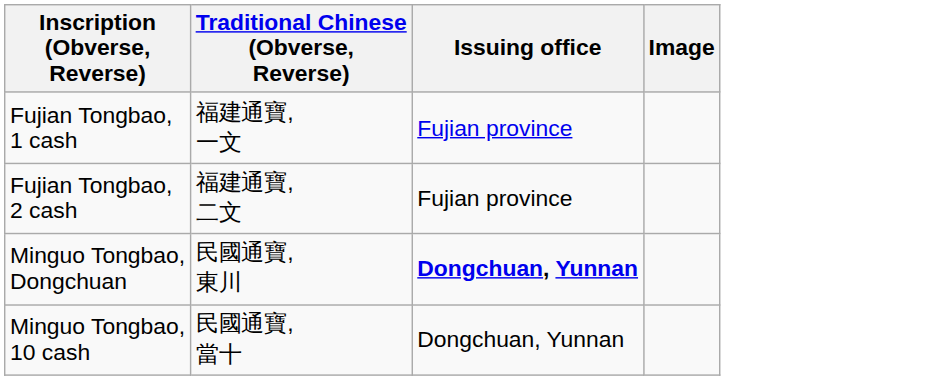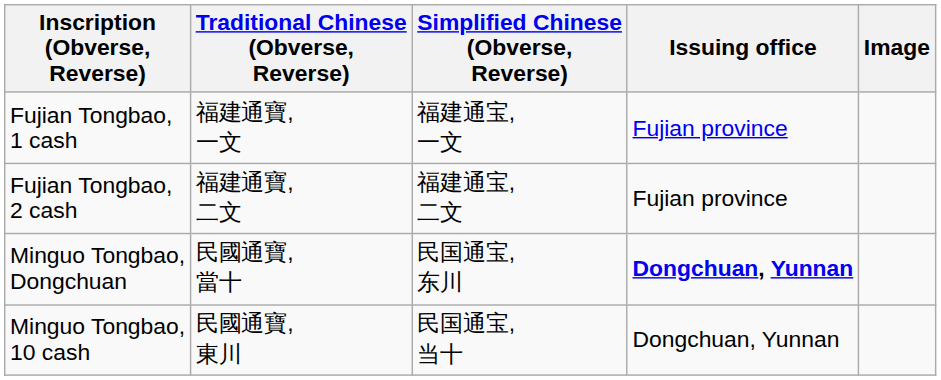+ column: Simplified Chinese (Obverse, Reverse) | 福建通宝, 一文 | 福建通宝, 二文 | 民国通宝, 东川 | 民国通宝, 当十
Minguo Tongbao, Dongchuan | Traditional Chinese (Obverse, Reverse): 民國通寶, 東川 -> 民國通寶, 當十
Minguo Tongbao, 10 cash | Traditional Chinese (Obverse, Reverse): 民國通寶, 當十 -> 民國通寶, 東川
